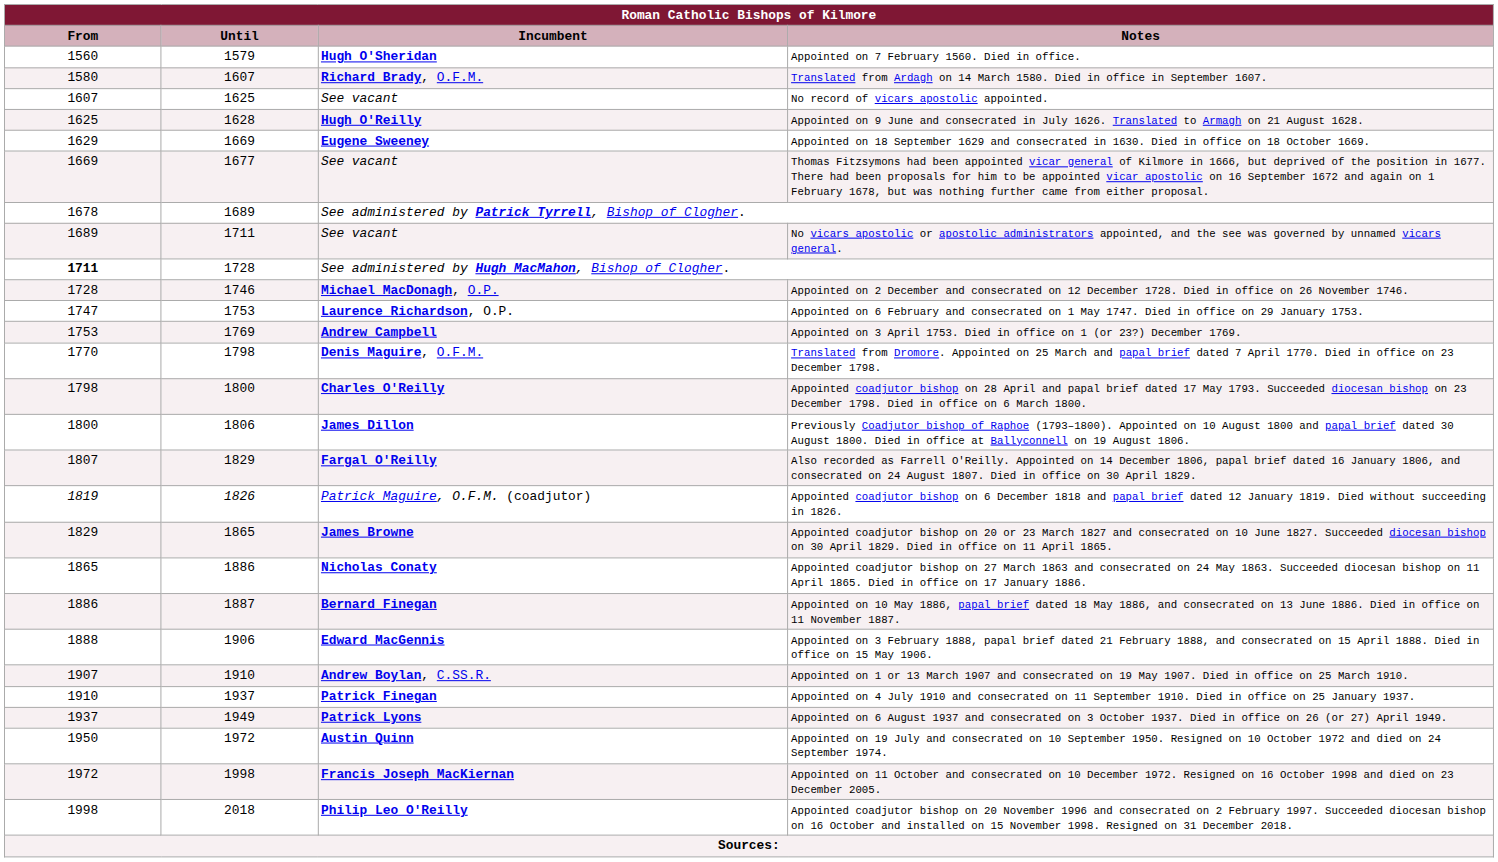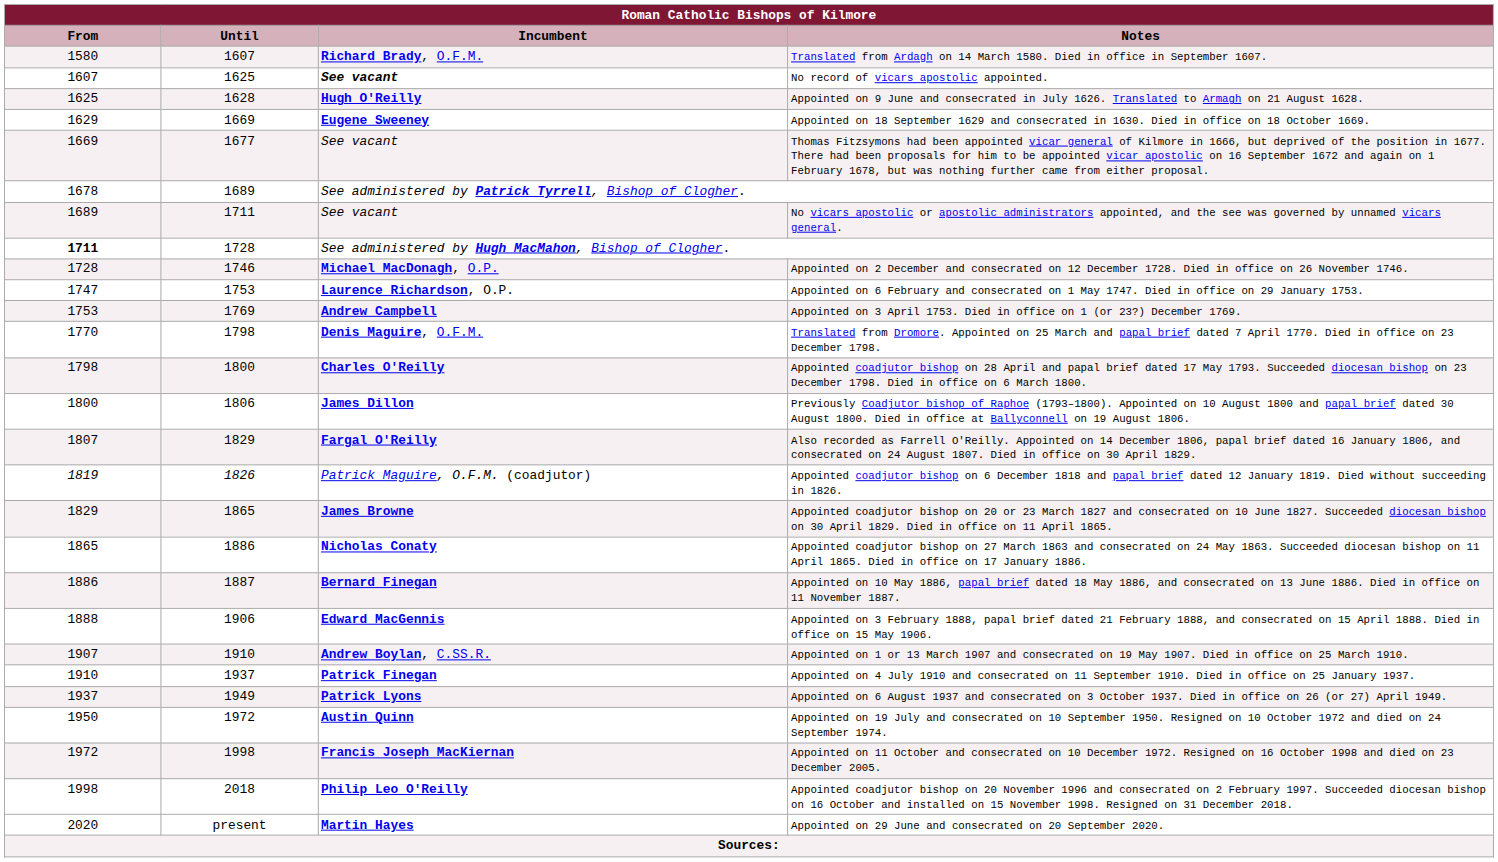- row: 1560 | 1579 | Hugh O'Sheridan | Appointed on 7 February 1560. Died in office.
No record of vicars apostolic appointed. | Incumbent: normal -> bold
+ row: 2020 | present | Martin Hayes | Appointed on 29 June and consecrated on 20 September 2020.
